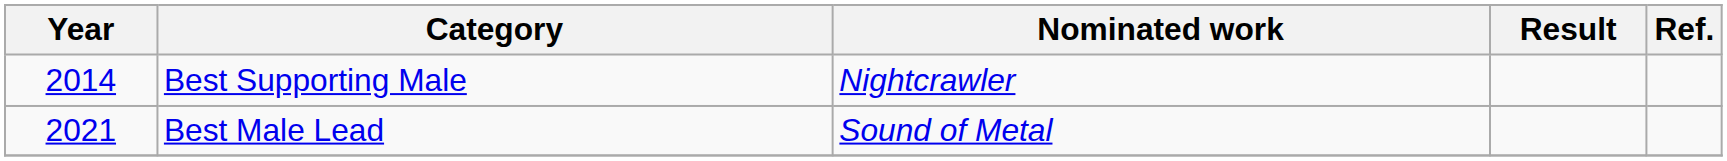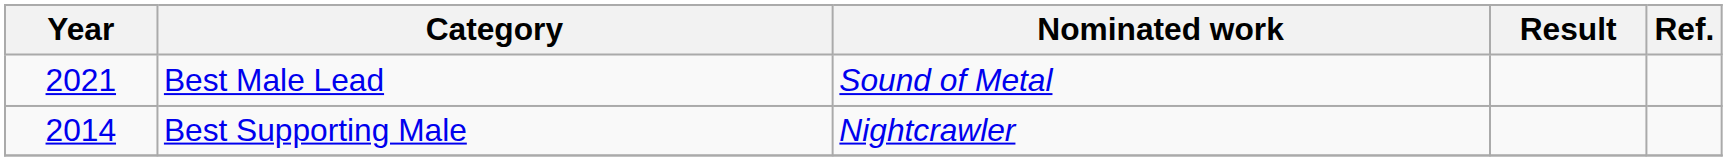rows swapped: Best Supporting Male <-> Best Male Lead
